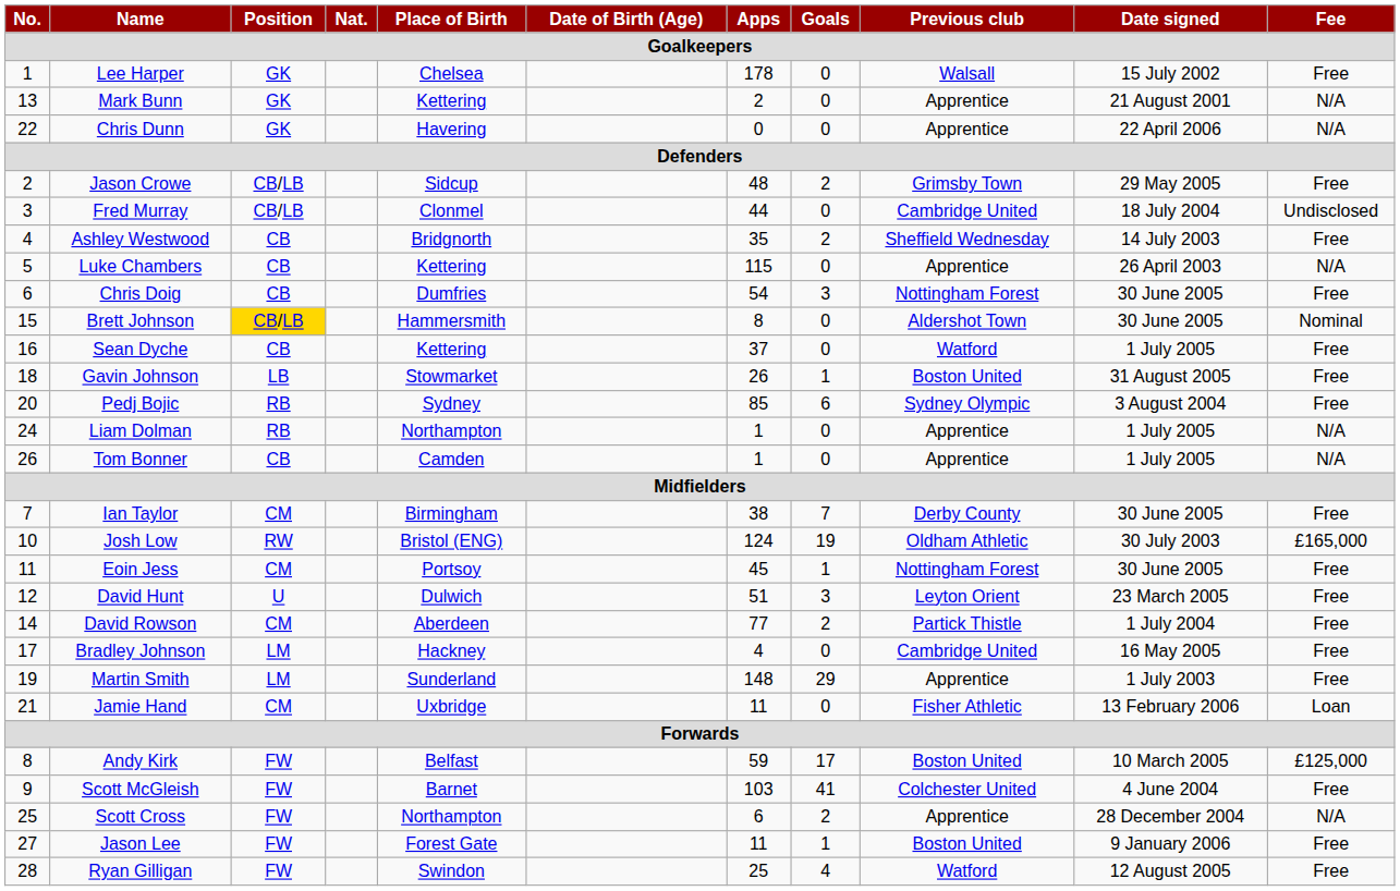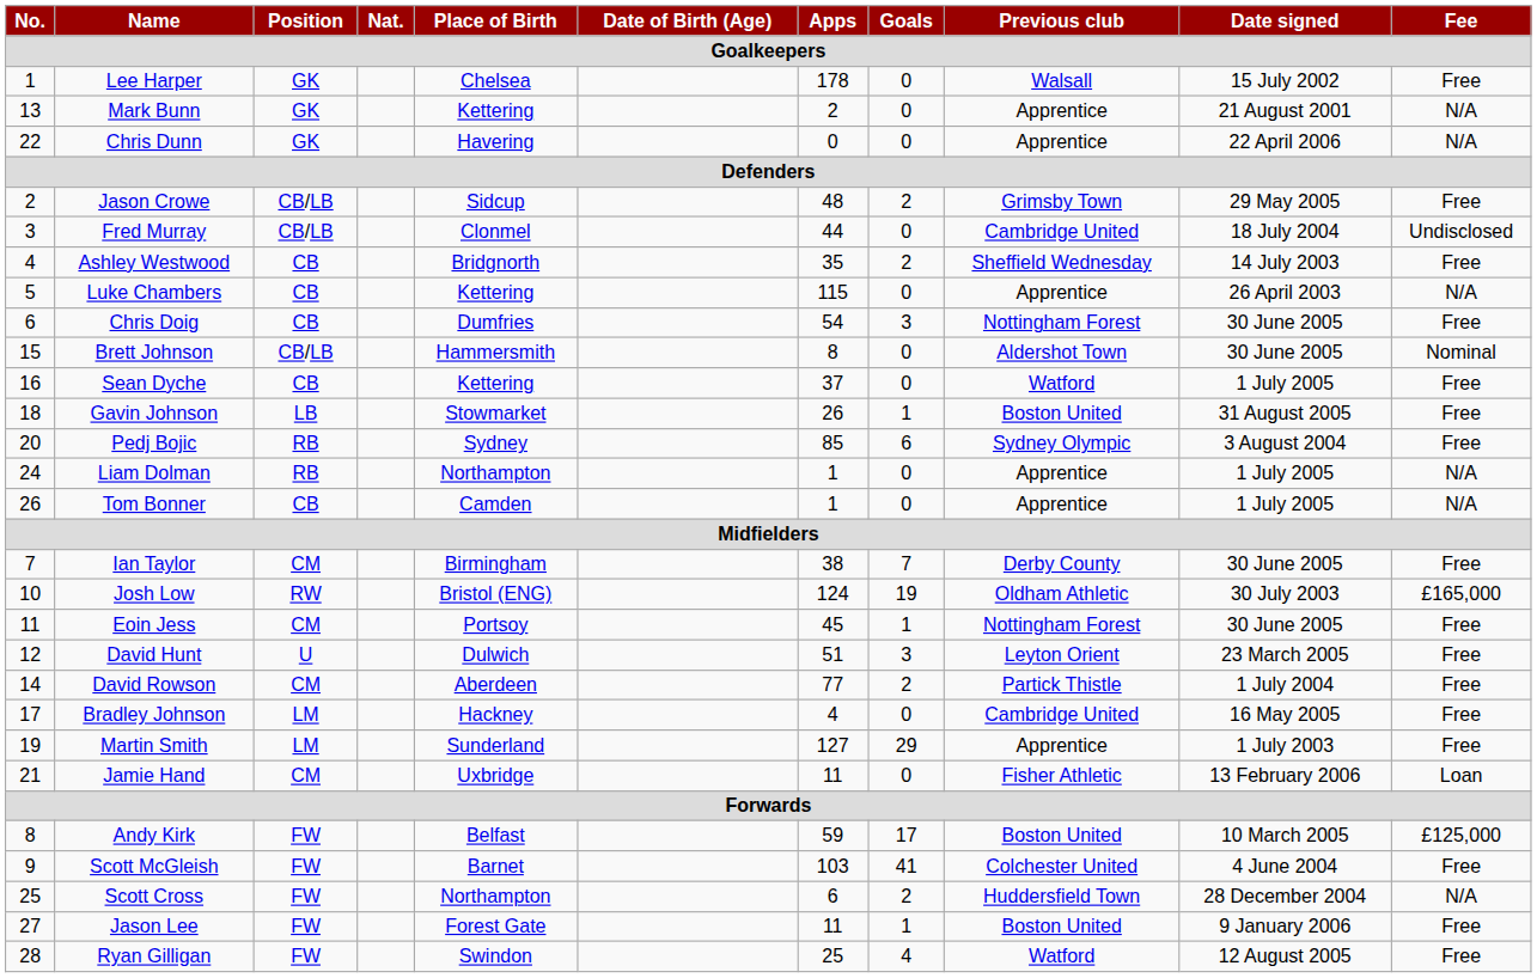Brett Johnson | Position: gold background -> no background
Martin Smith | Apps: 148 -> 127
Scott Cross | Previous club: Apprentice -> Huddersfield Town
